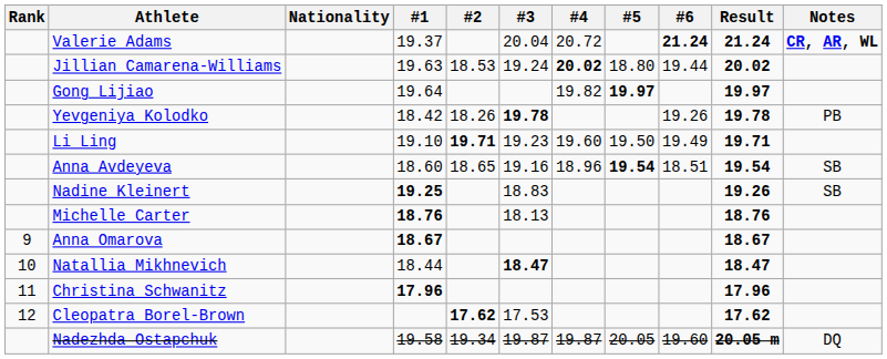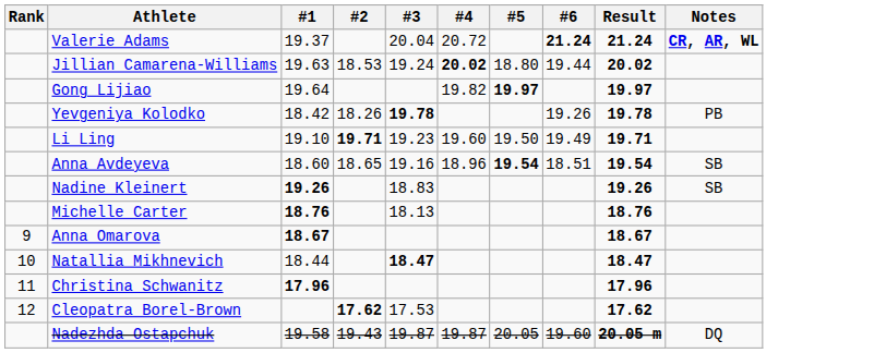- column: Nationality
Nadine Kleinert | #1: 19.25 -> 19.26
Nadezhda Ostapchuk | #2: 19.34 -> 19.43
